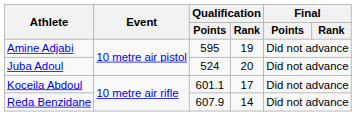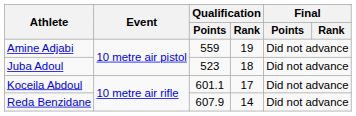Amine Adjabi | Qualification / Points: 595 -> 559
Juba Adoul | Qualification / Points: 524 -> 523
Juba Adoul | Qualification / Rank: 20 -> 18
